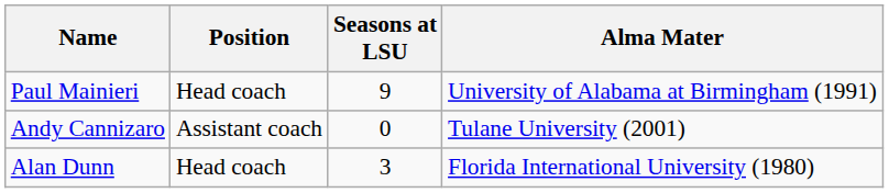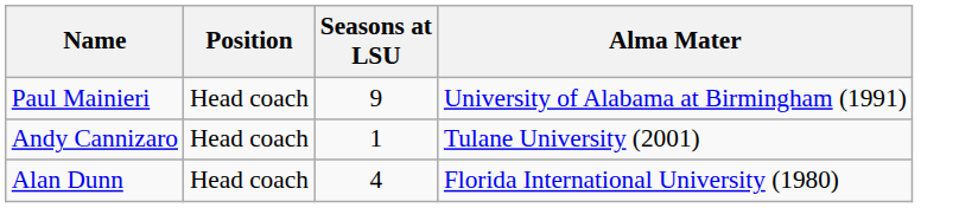Andy Cannizaro | Position: Assistant coach -> Head coach
Andy Cannizaro | Seasons at LSU: 0 -> 1
Alan Dunn | Seasons at LSU: 3 -> 4
